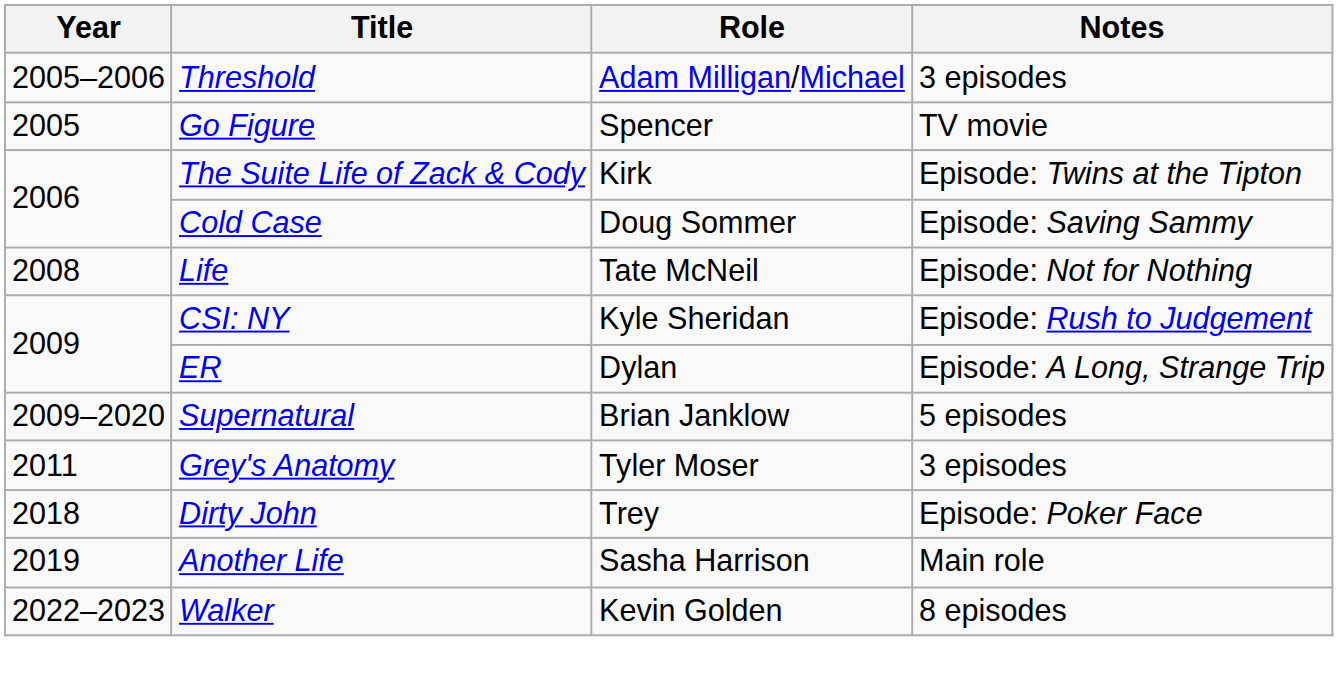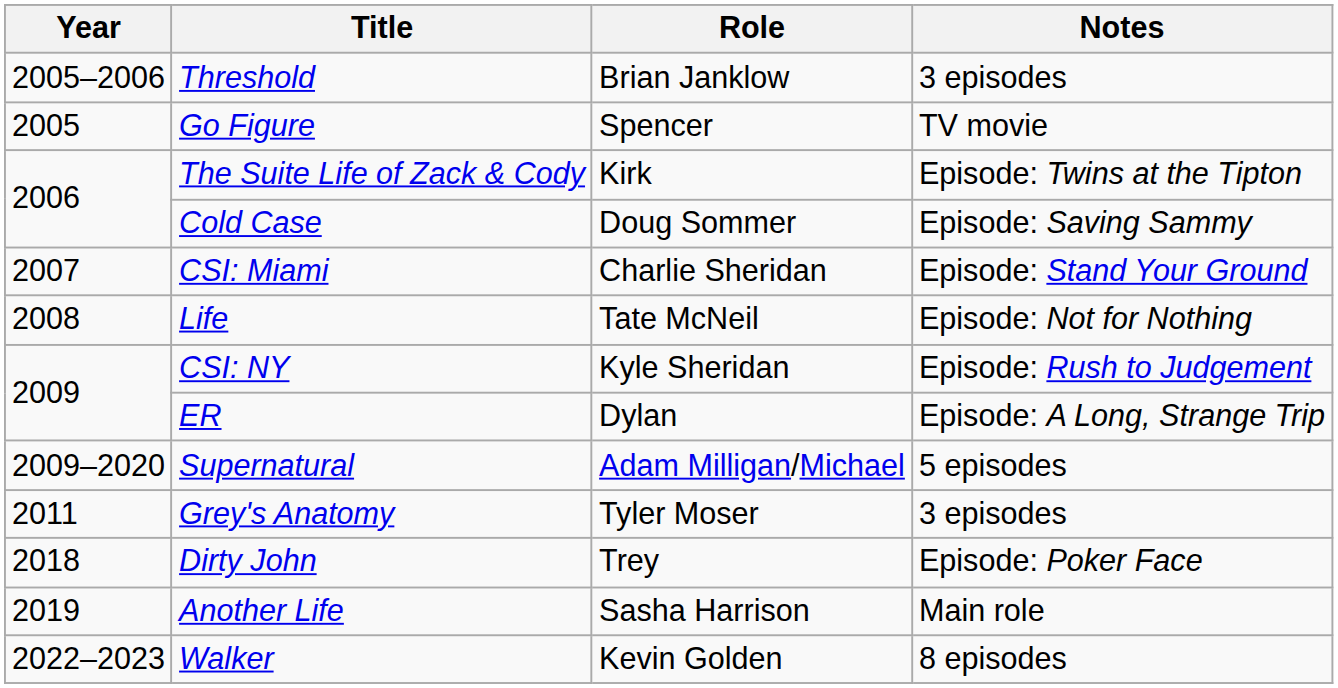Threshold | Role: Adam Milligan/Michael -> Brian Janklow
+ row: 2007 | CSI: Miami | Charlie Sheridan | Episode: Stand Your Ground
Supernatural | Role: Brian Janklow -> Adam Milligan/Michael
